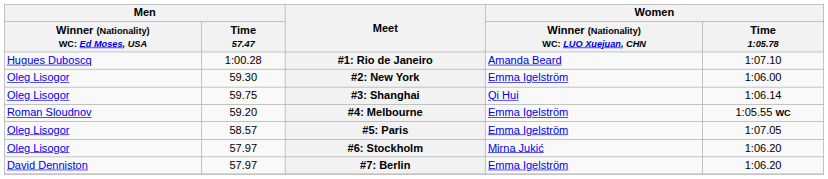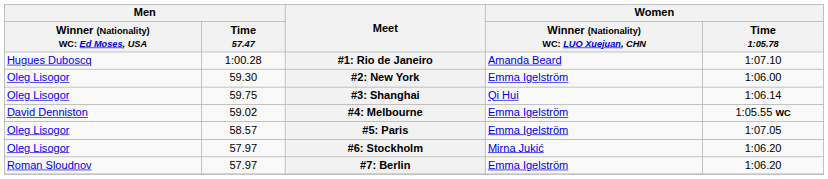#4: Melbourne | column 1: Roman Sloudnov -> David Denniston
#4: Melbourne | Men / Time 57.47: 59.20 -> 59.02
#7: Berlin | column 1: David Denniston -> Roman Sloudnov
